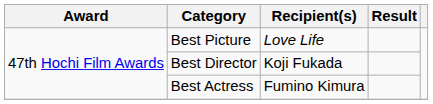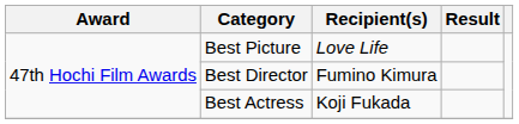Best Director | Recipient(s): Koji Fukada -> Fumino Kimura
Best Actress | Recipient(s): Fumino Kimura -> Koji Fukada
